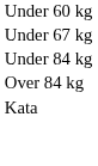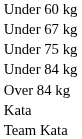+ row: Under 75 kg
+ row: Team Kata
